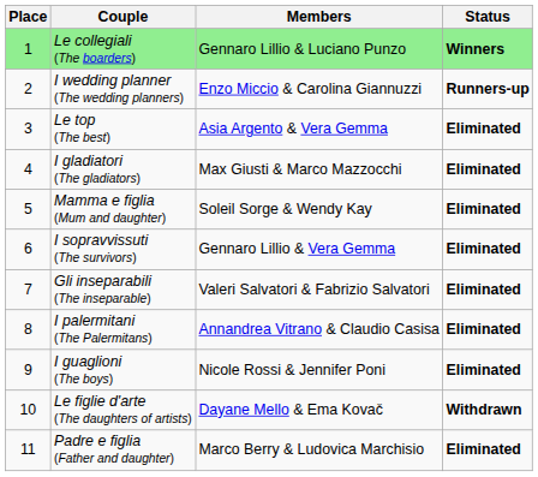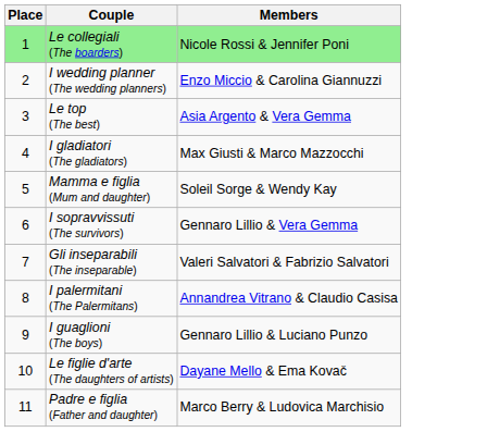- column: Status | Winners | Runners-up | Eliminated | Eliminated | Eliminated | Eliminated | Eliminated | Eliminated | Eliminated | Withdrawn | Eliminated
Le collegiali (The boarders) | Members: Gennaro Lillio & Luciano Punzo -> Nicole Rossi & Jennifer Poni
I guaglioni (The boys) | Members: Nicole Rossi & Jennifer Poni -> Gennaro Lillio & Luciano Punzo
